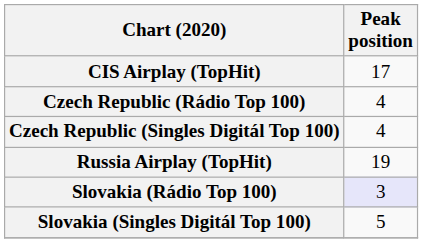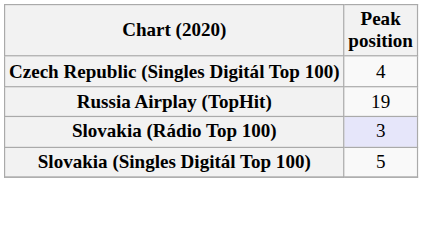- row: CIS Airplay (TopHit) | 17
- row: Czech Republic (Rádio Top 100) | 4
